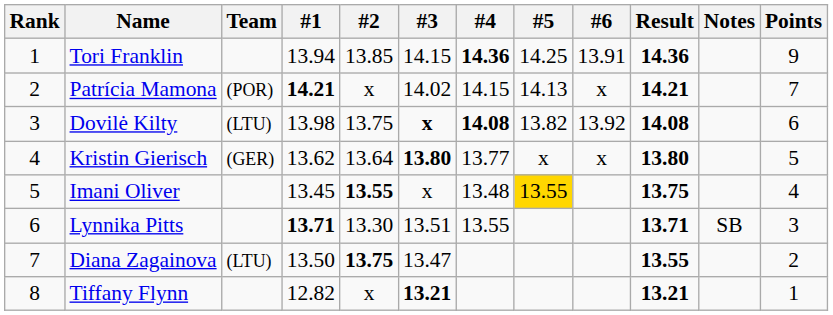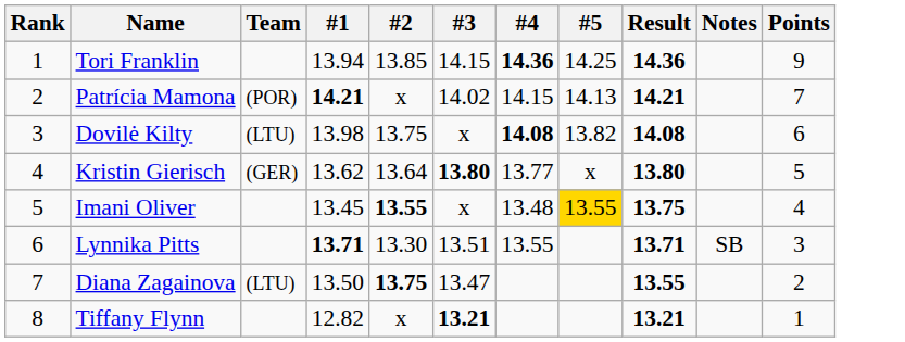- column: #6 | 13.91 | x | 13.92 | x
Dovilė Kilty | #3: bold -> normal
